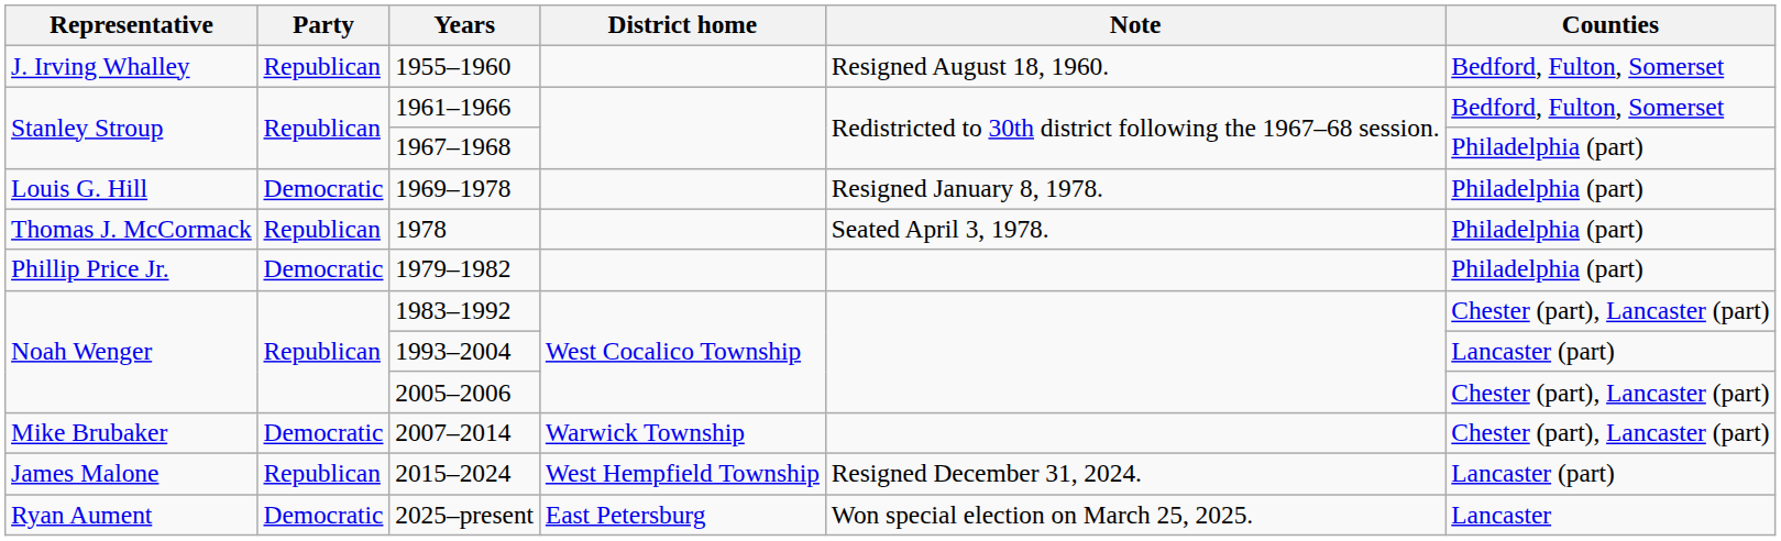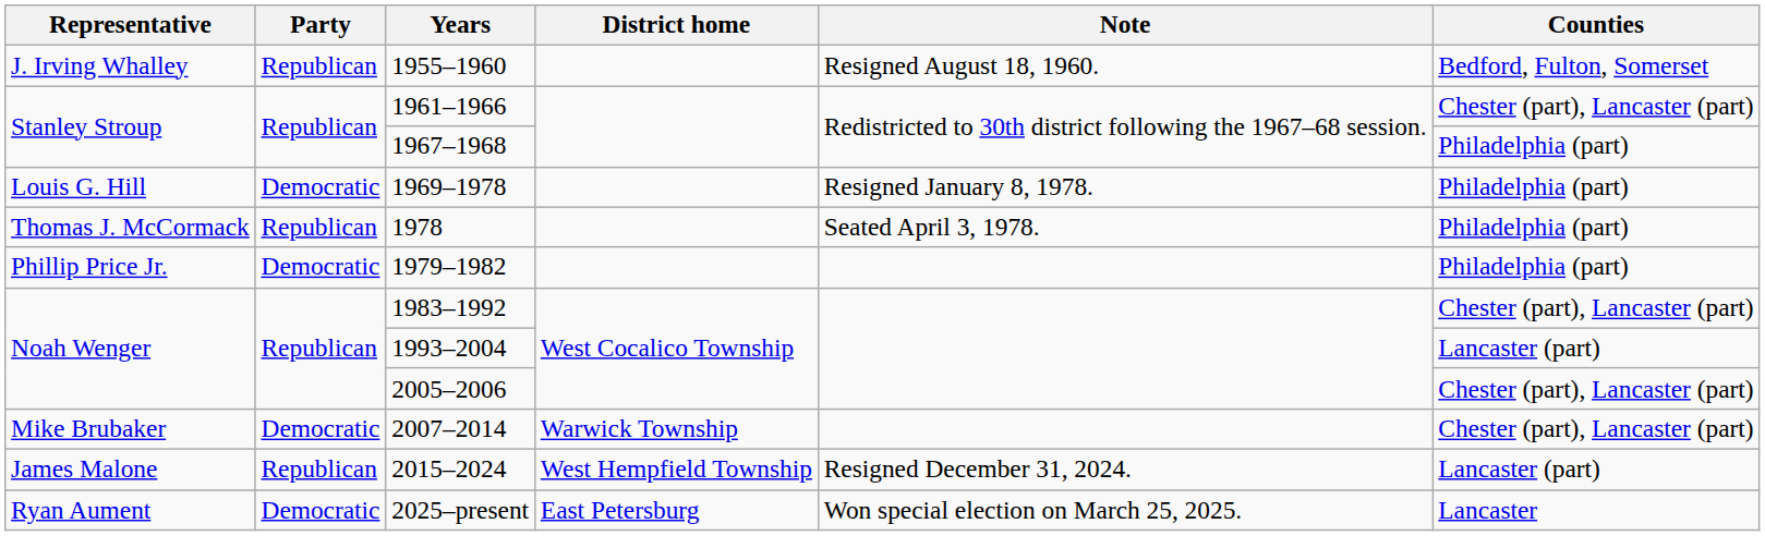1961–1966 | Counties: Bedford, Fulton, Somerset -> Chester (part), Lancaster (part)
